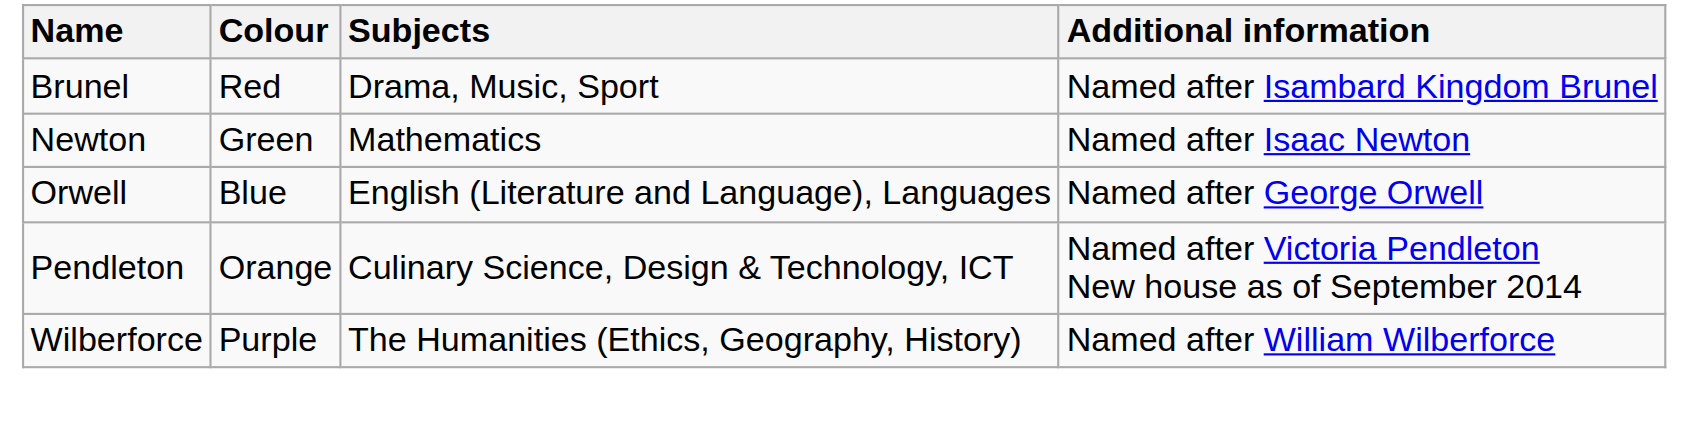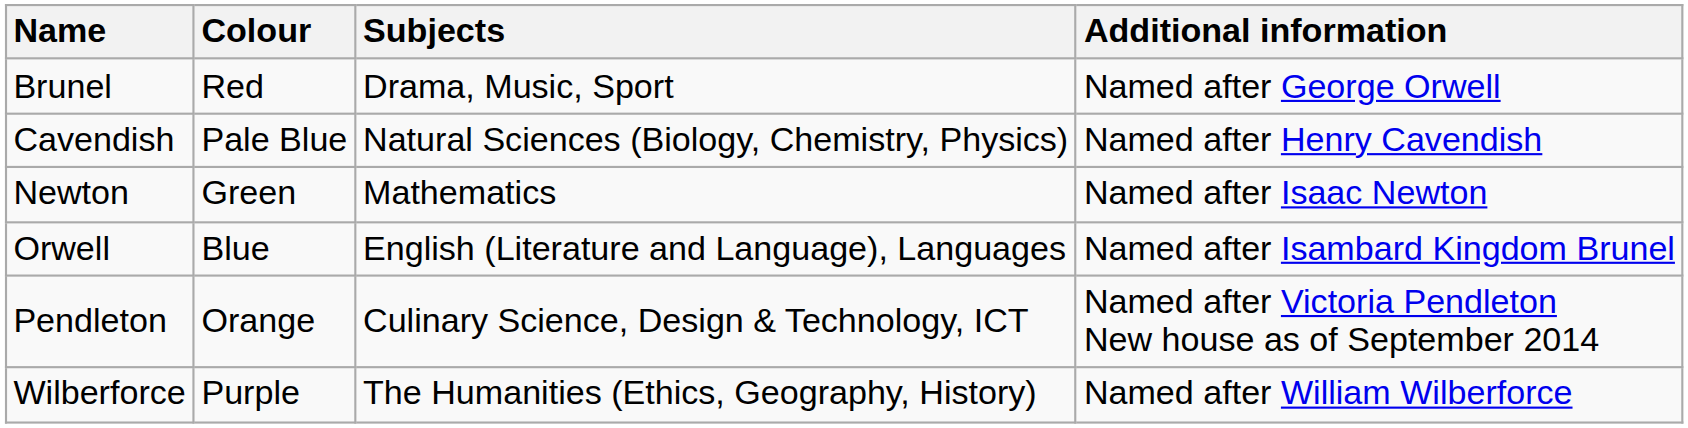Brunel | Additional information: Named after Isambard Kingdom Brunel -> Named after George Orwell
+ row: Cavendish | Pale Blue | Natural Sciences (Biology, Chemistry, Physics) | Named after Henry Cavendish
Orwell | Additional information: Named after George Orwell -> Named after Isambard Kingdom Brunel
